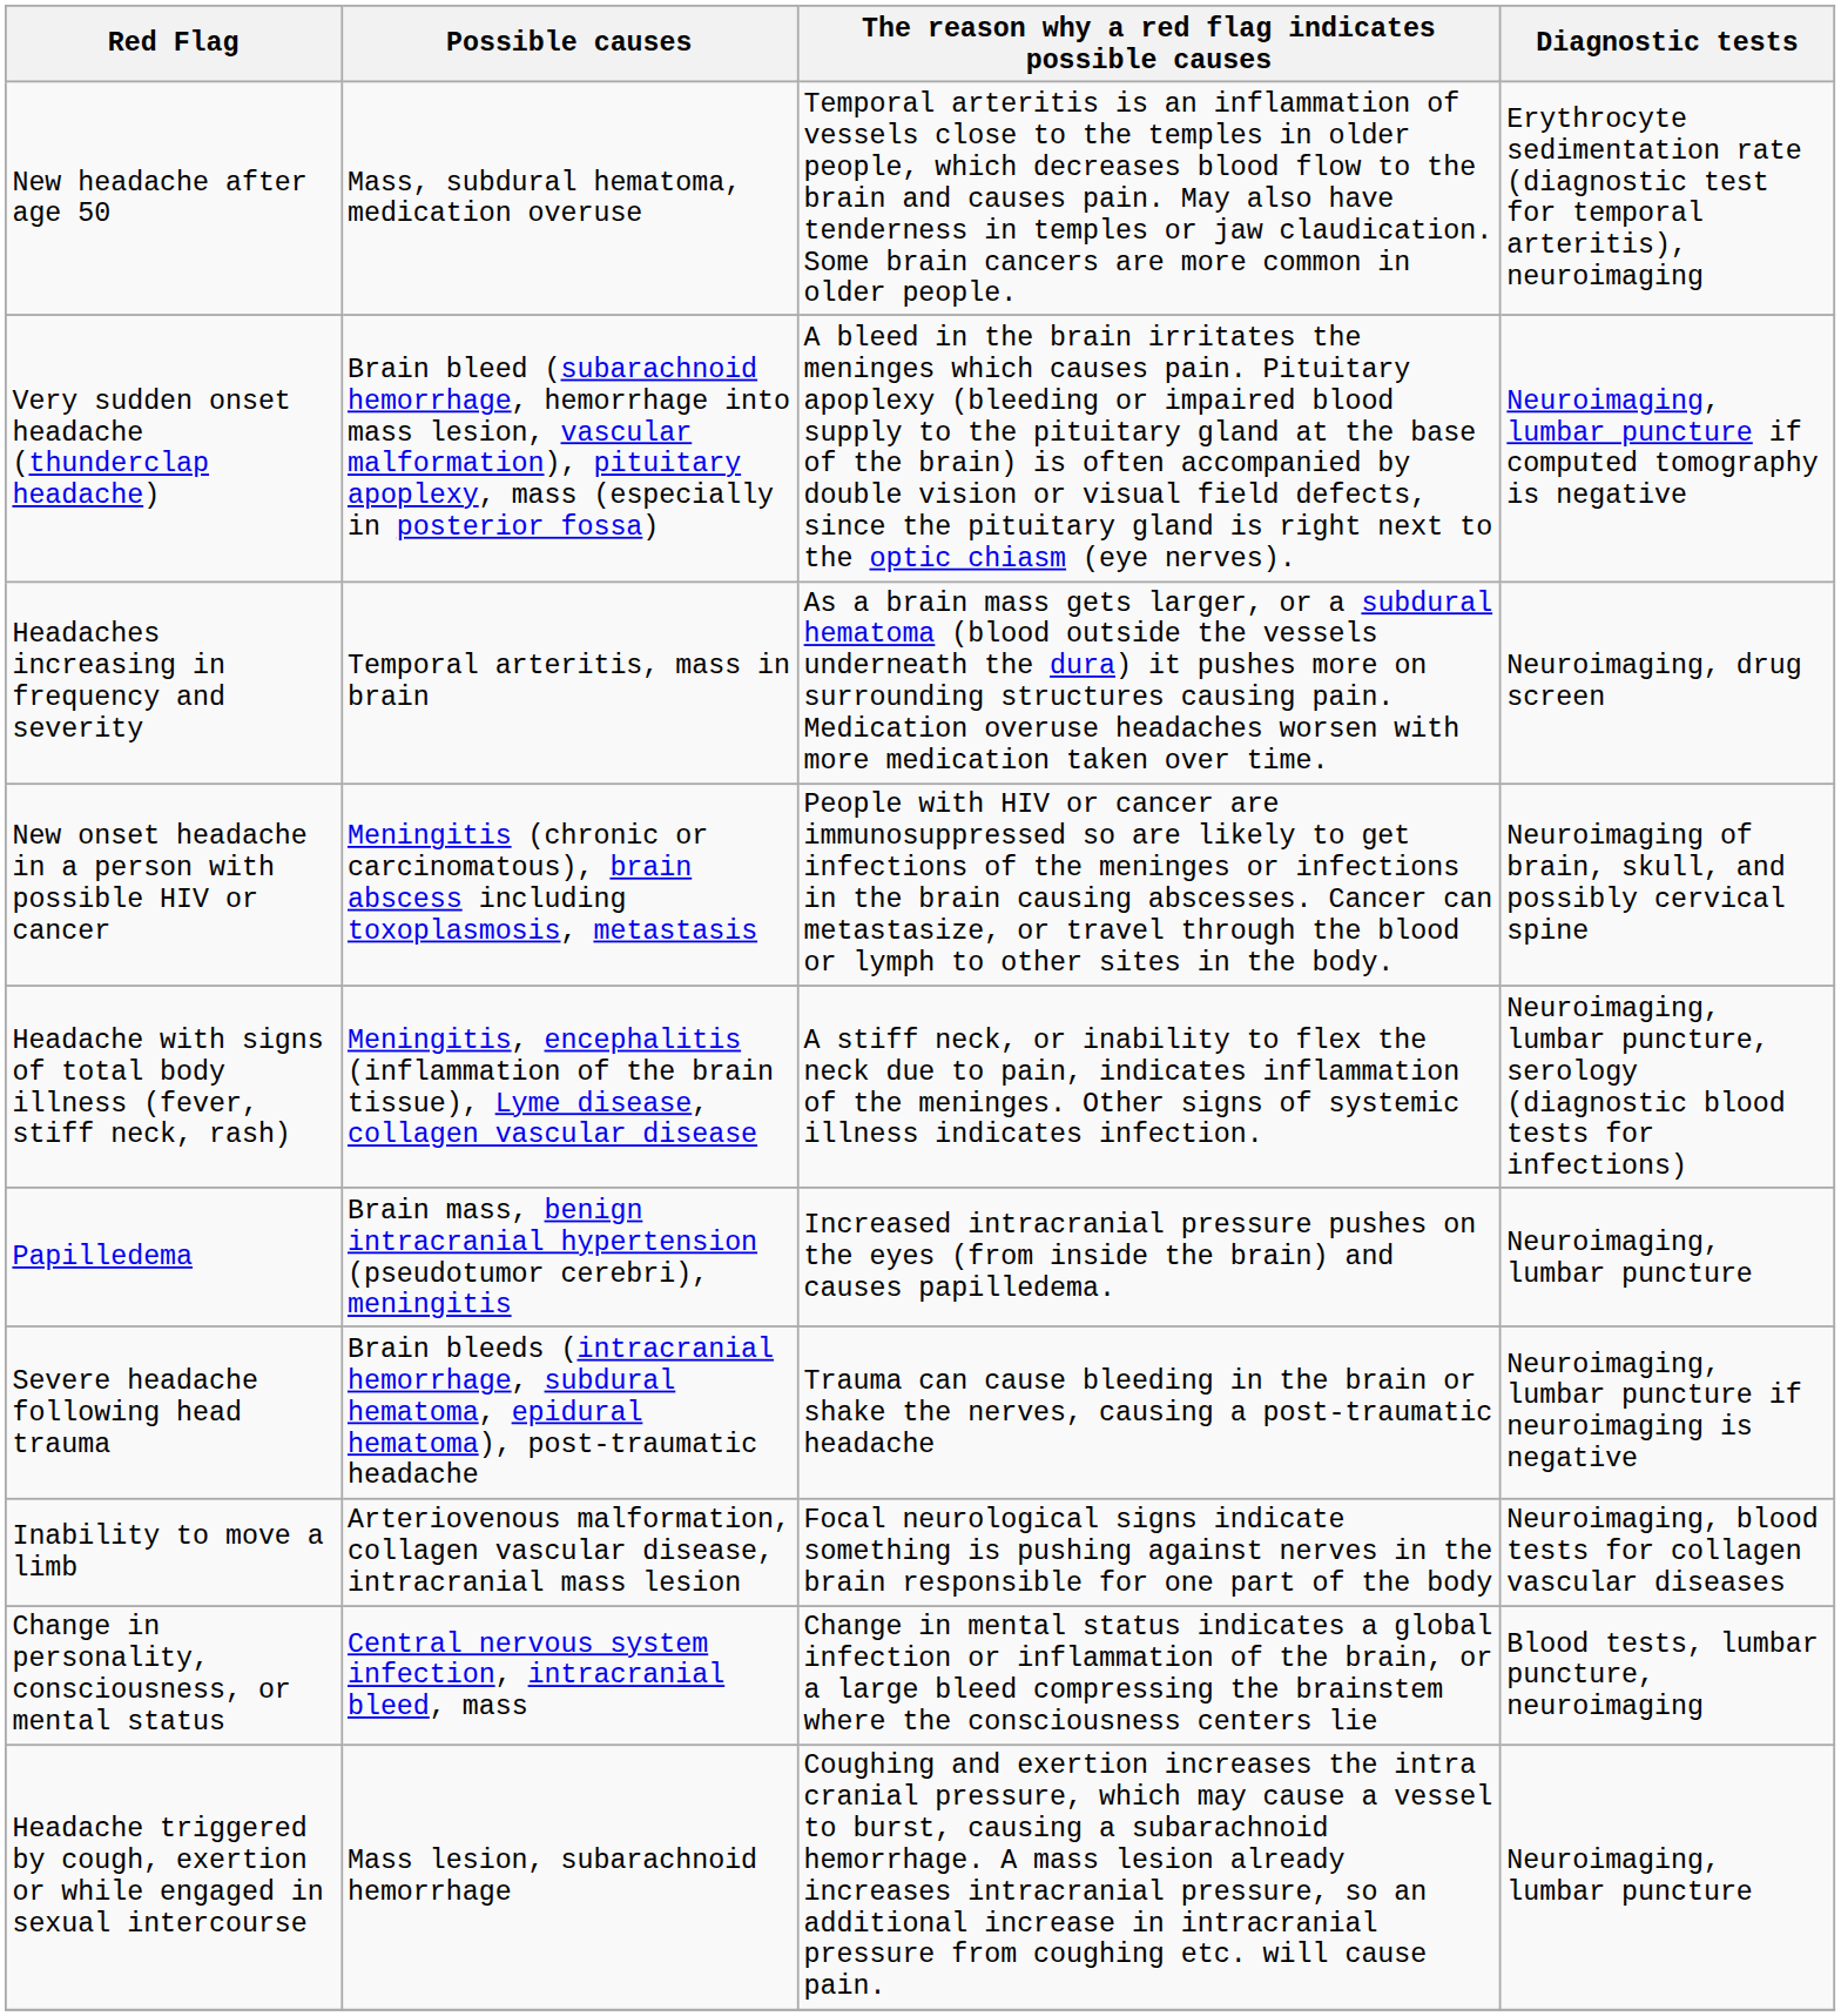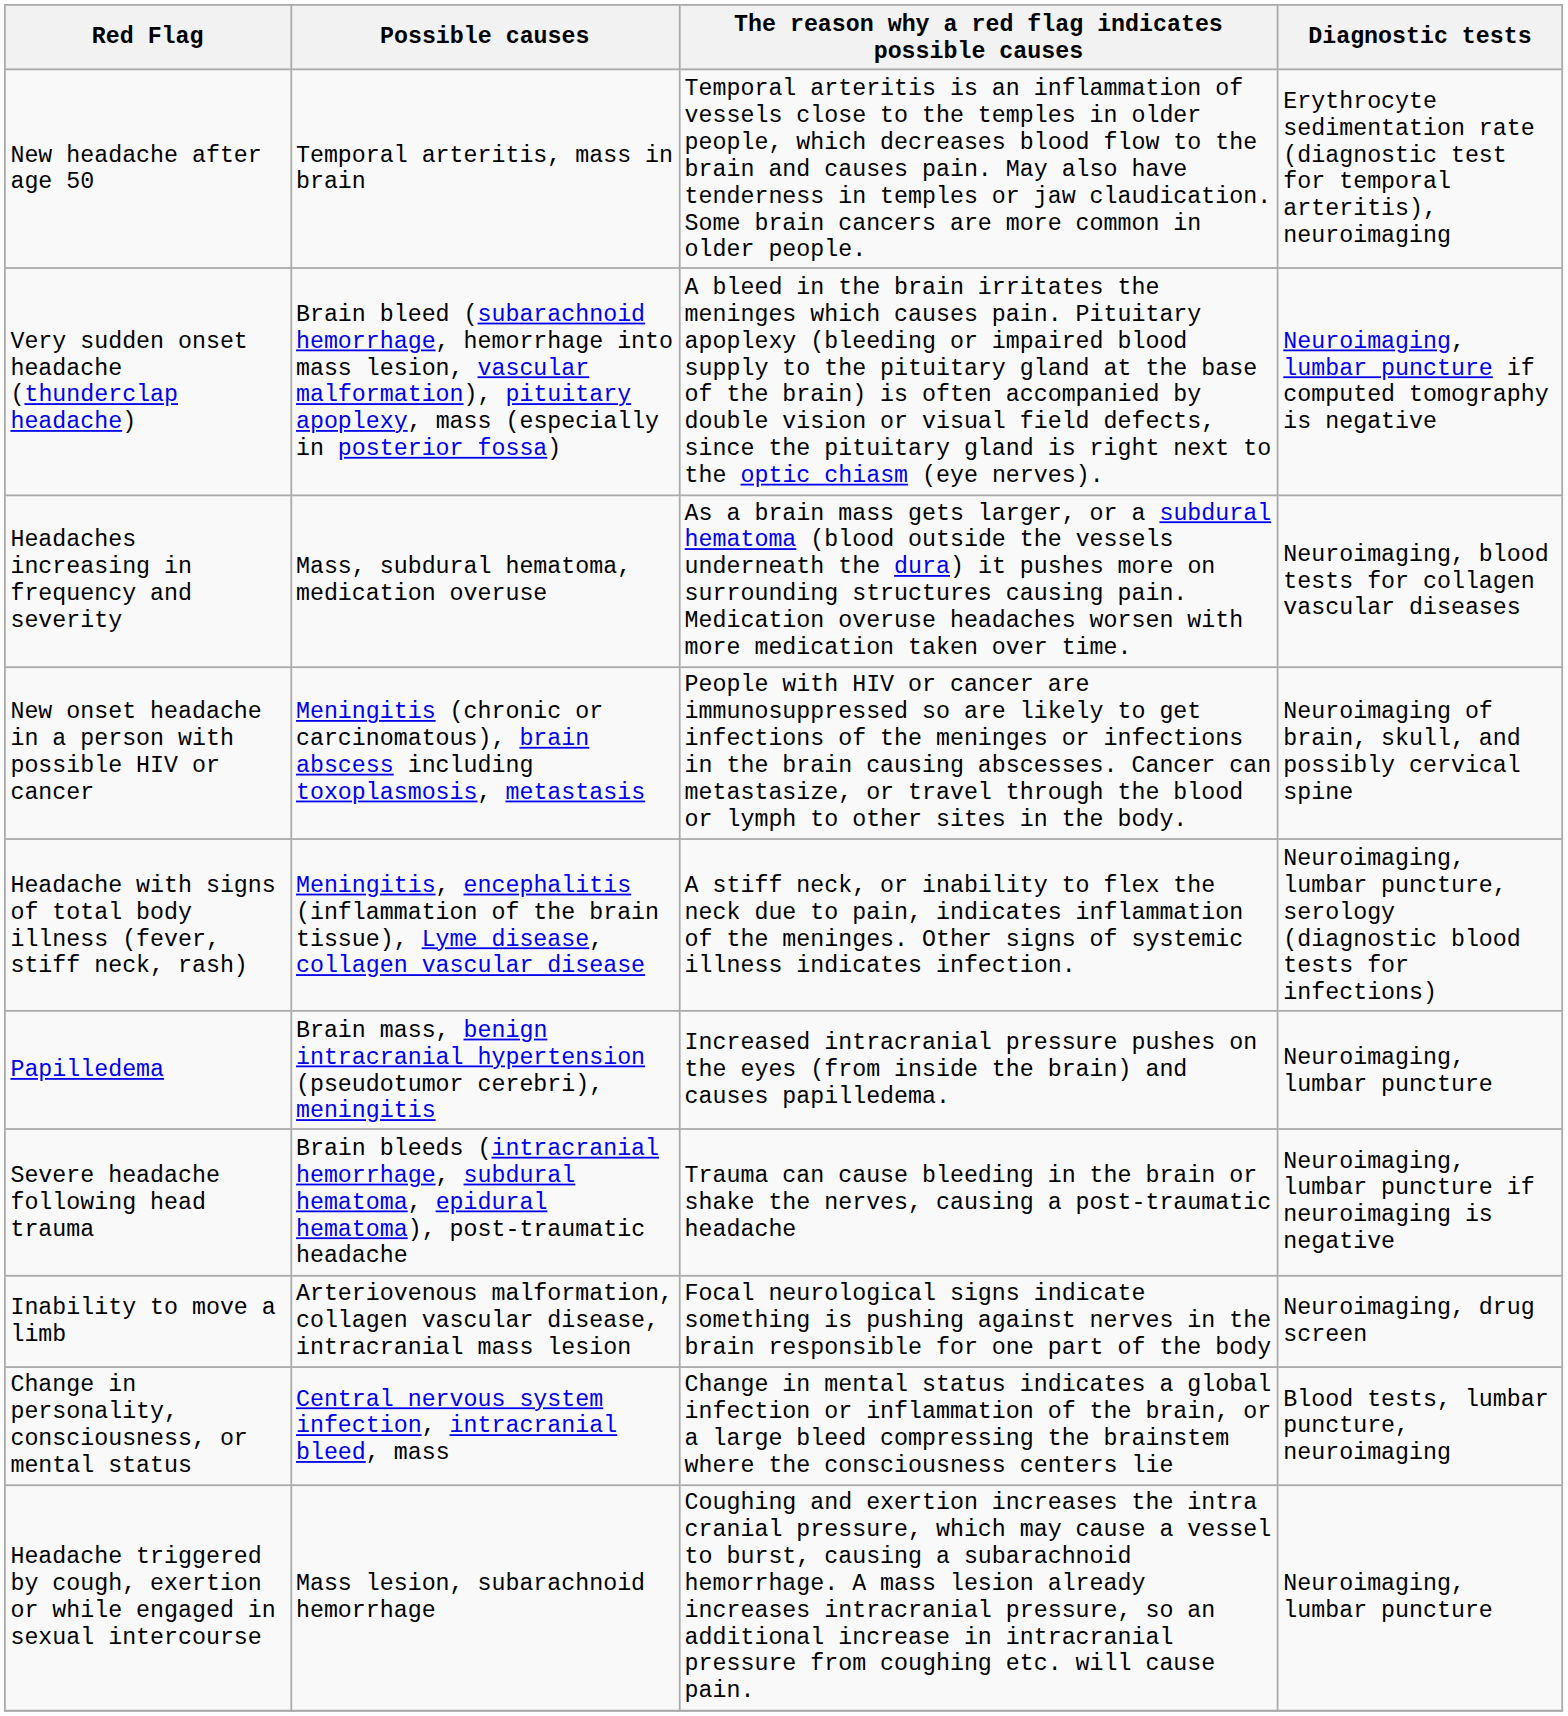New headache after age 50 | Possible causes: Mass, subdural hematoma, medication overuse -> Temporal arteritis, mass in brain
Headaches increasing in frequency and severity | Possible causes: Temporal arteritis, mass in brain -> Mass, subdural hematoma, medication overuse
Headaches increasing in frequency and severity | Diagnostic tests: Neuroimaging, drug screen -> Neuroimaging, blood tests for collagen vascular diseases
Inability to move a limb | Diagnostic tests: Neuroimaging, blood tests for collagen vascular diseases -> Neuroimaging, drug screen
